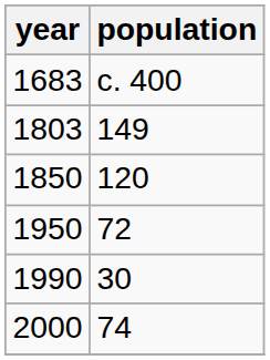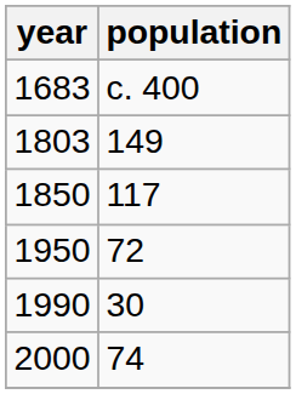1850 | population: 120 -> 117
